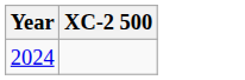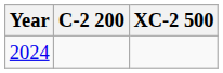+ column: C-2 200
